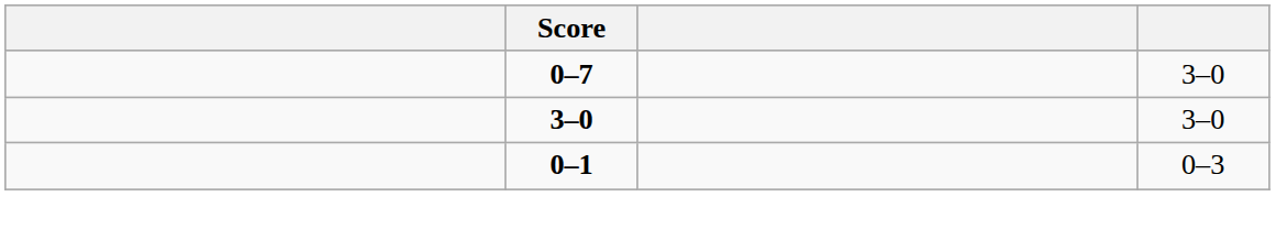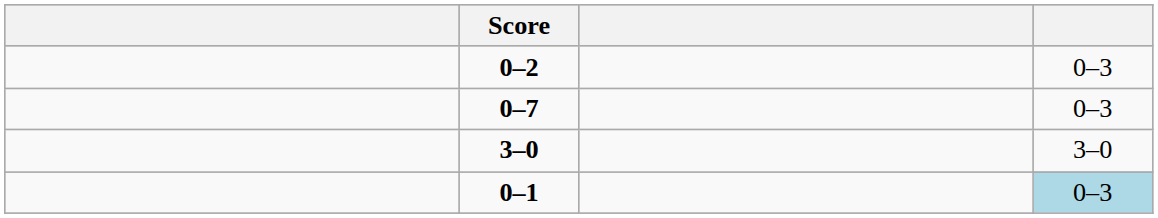+ row: 0–2 | 0–3
0–7 | column 4: 3–0 -> 0–3
0–1 | column 4: no background -> lightblue background
